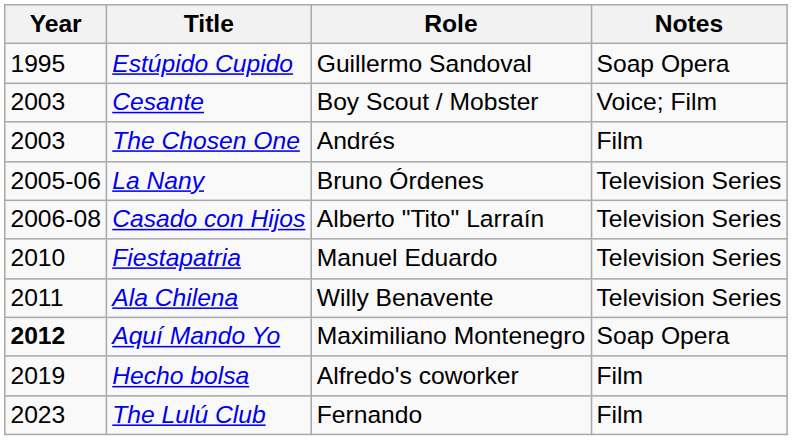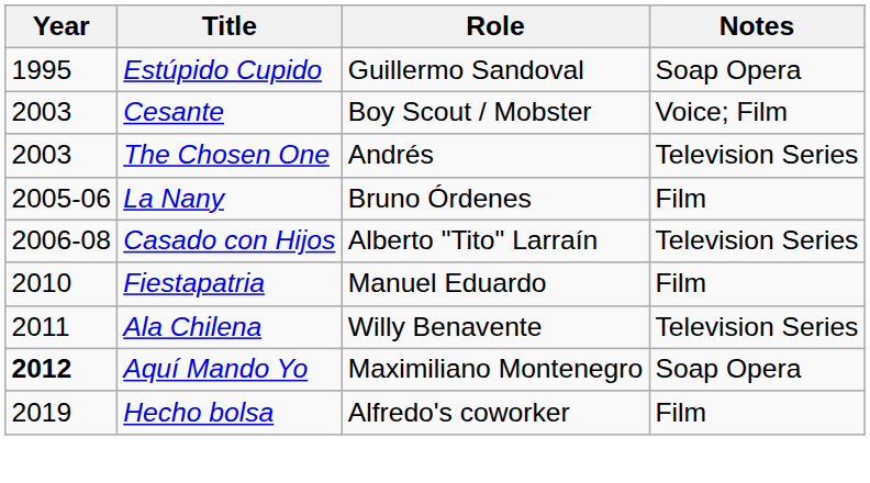The Chosen One | Notes: Film -> Television Series
La Nany | Notes: Television Series -> Film
Fiestapatria | Notes: Television Series -> Film
- row: 2023 | The Lulú Club | Fernando | Film
